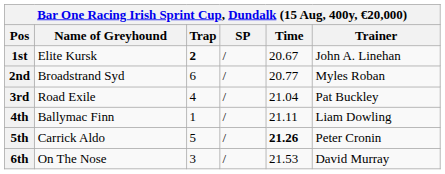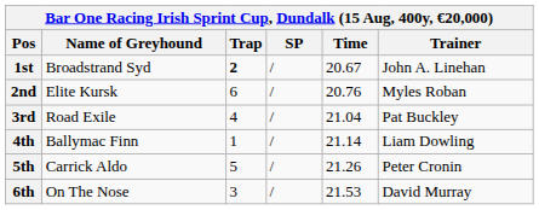1st | Name of Greyhound: Elite Kursk -> Broadstrand Syd
2nd | Name of Greyhound: Broadstrand Syd -> Elite Kursk
2nd | Time: 20.77 -> 20.76
4th | Time: 21.11 -> 21.14
5th | Time: bold -> normal
